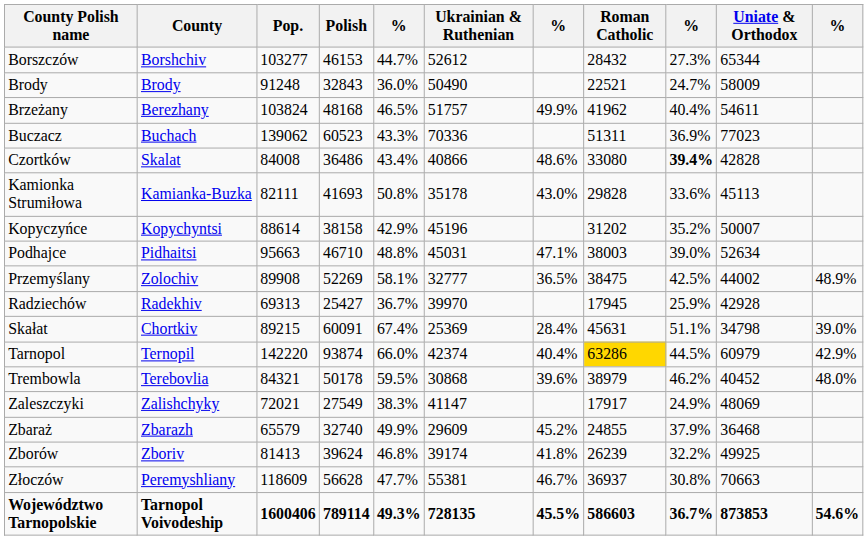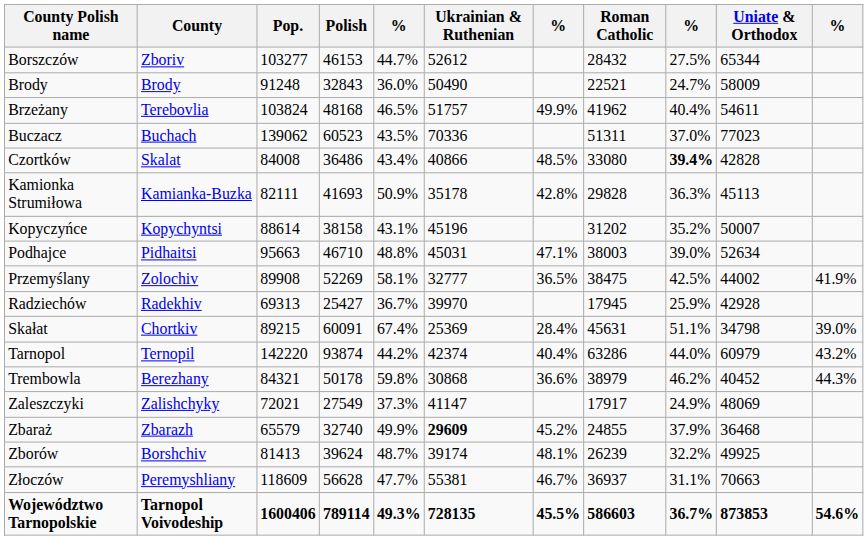Borszczów | County: Borshchiv -> Zboriv
Borszczów | column 9: 27.3% -> 27.5%
Brzeżany | County: Berezhany -> Terebovlia
Buczacz | column 5: 43.3% -> 43.5%
Buczacz | column 9: 36.9% -> 37.0%
Czortków | column 7: 48.6% -> 48.5%
Kamionka Strumiłowa | column 5: 50.8% -> 50.9%
Kamionka Strumiłowa | column 7: 43.0% -> 42.8%
Kamionka Strumiłowa | column 9: 33.6% -> 36.3%
Kopyczyńce | column 5: 42.9% -> 43.1%
Przemyślany | column 11: 48.9% -> 41.9%
Tarnopol | column 5: 66.0% -> 44.2%
Tarnopol | Roman Catholic: gold background -> no background
Tarnopol | column 9: 44.5% -> 44.0%
Tarnopol | column 11: 42.9% -> 43.2%
Trembowla | County: Terebovlia -> Berezhany
Trembowla | column 5: 59.5% -> 59.8%
Trembowla | column 7: 39.6% -> 36.6%
Trembowla | column 11: 48.0% -> 44.3%
Zaleszczyki | column 5: 38.3% -> 37.3%
Zbaraż | Ukrainian & Ruthenian: normal -> bold
Zborów | County: Zboriv -> Borshchiv
Zborów | column 5: 46.8% -> 48.7%
Zborów | column 7: 41.8% -> 48.1%
Złoczów | column 9: 30.8% -> 31.1%
